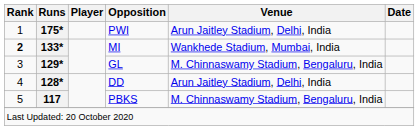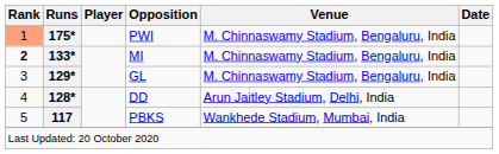PWI | Rank: no background -> lightsalmon background
PWI | Venue: Arun Jaitley Stadium, Delhi, India -> M. Chinnaswamy Stadium, Bengaluru, India
MI | Venue: Wankhede Stadium, Mumbai, India -> M. Chinnaswamy Stadium, Bengaluru, India
PBKS | Venue: M. Chinnaswamy Stadium, Bengaluru, India -> Wankhede Stadium, Mumbai, India
